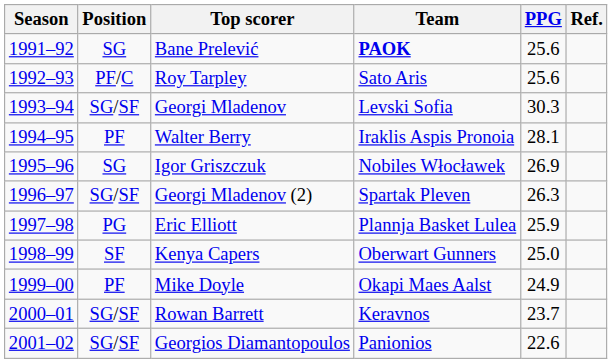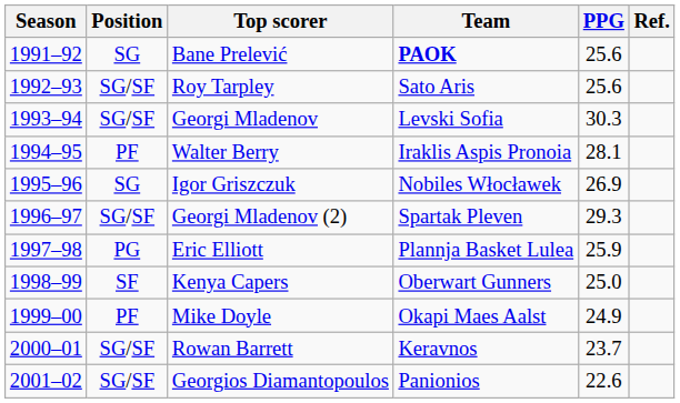Roy Tarpley | Position: PF/C -> SG/SF
Georgi Mladenov (2) | PPG: 26.3 -> 29.3
